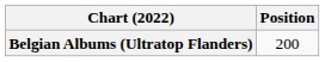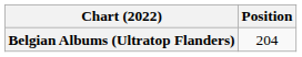Belgian Albums (Ultratop Flanders) | Position: 200 -> 204
